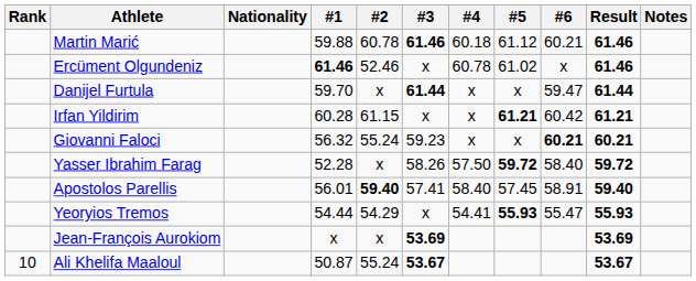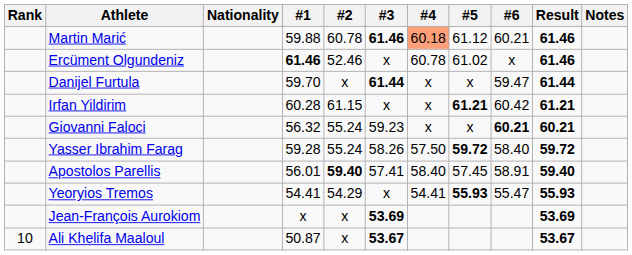Martin Marić | #4: no background -> lightsalmon background
Yasser Ibrahim Farag | #1: 52.28 -> 59.28
Yasser Ibrahim Farag | #2: x -> 55.24
Yeoryios Tremos | #1: 54.44 -> 54.41
Ali Khelifa Maaloul | #2: 55.24 -> x
